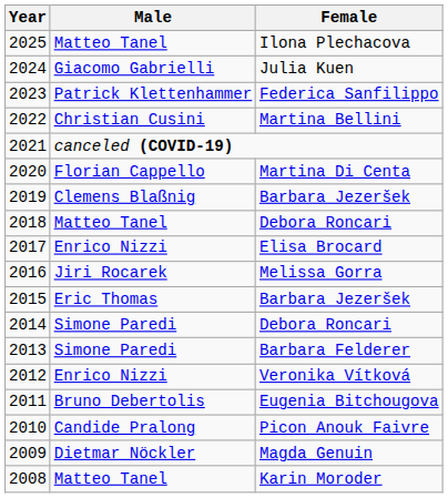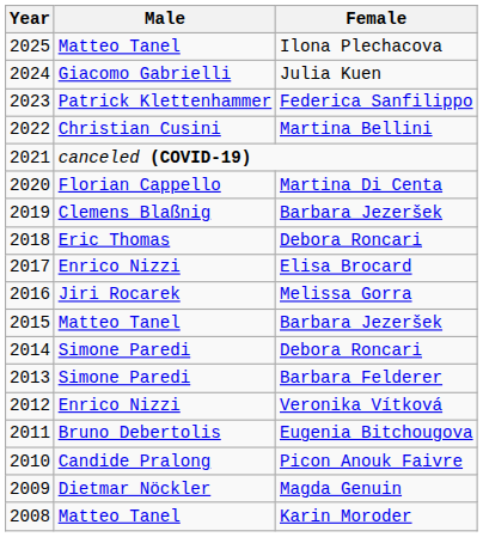2018 | Male: Matteo Tanel -> Eric Thomas
2015 | Male: Eric Thomas -> Matteo Tanel
